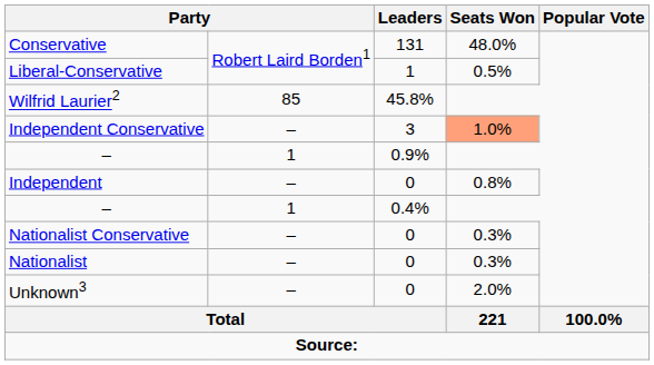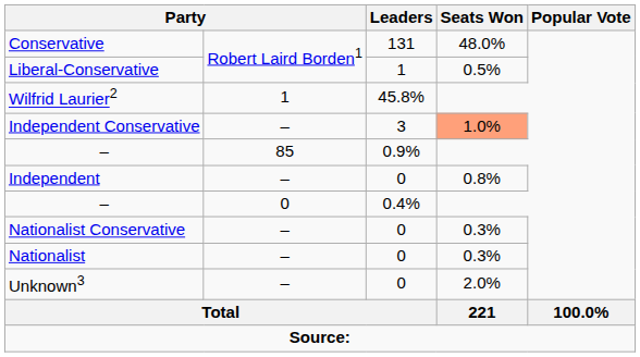Wilfrid Laurier2 | column 2: 85 -> 1
– / 0.9% | column 2: 1 -> 85
– / 0.4% | column 2: 1 -> 0
